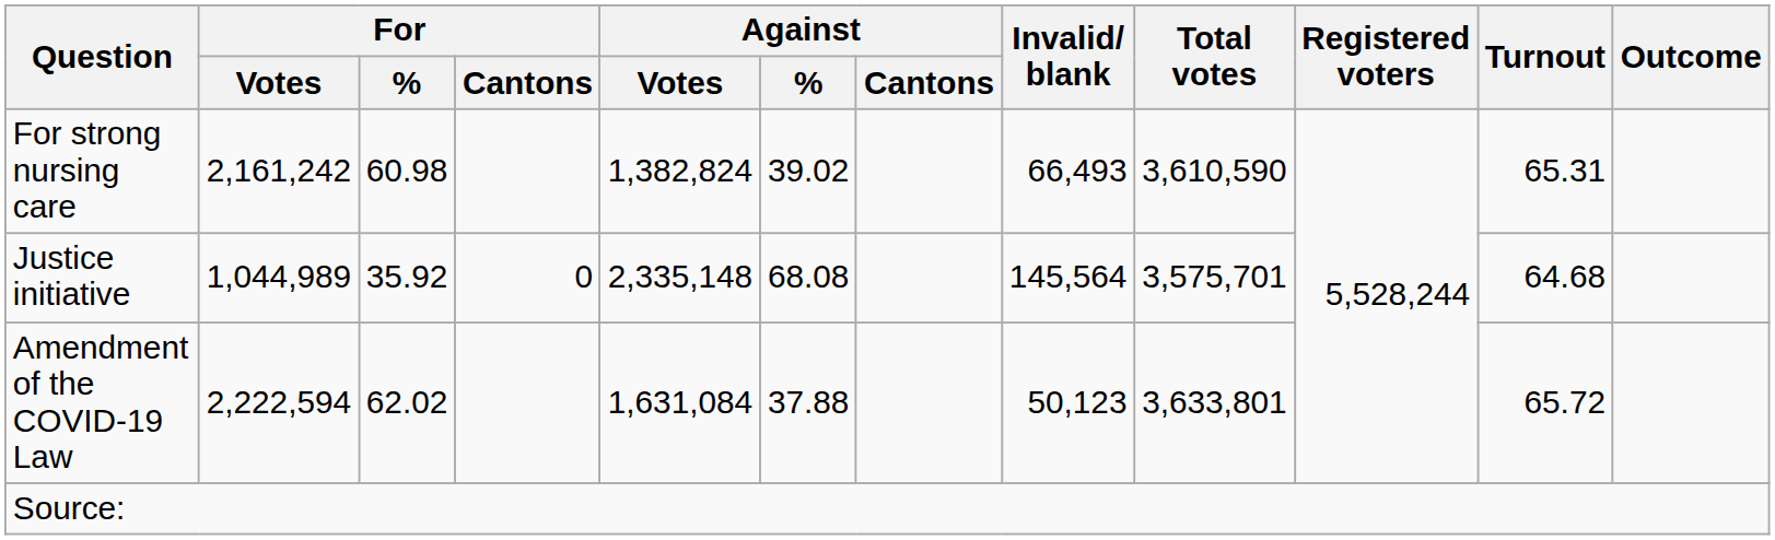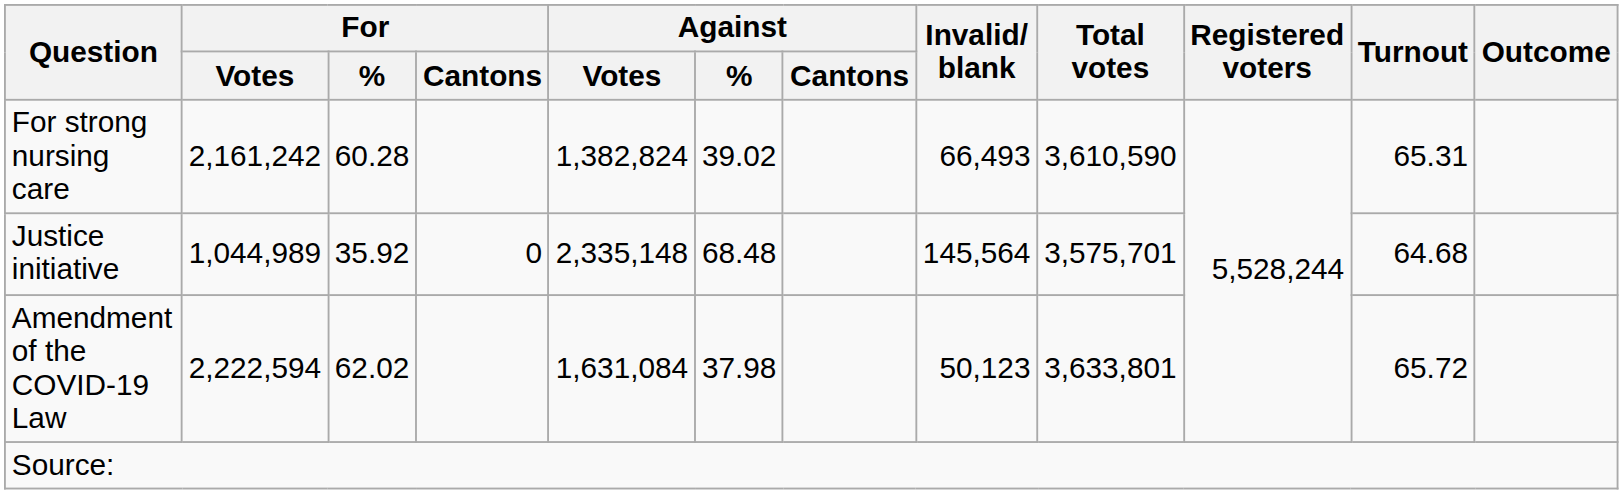For strong nursing care | For / %: 60.98 -> 60.28
Justice initiative | Against / %: 68.08 -> 68.48
Amendment of the COVID-19 Law | Against / %: 37.88 -> 37.98
